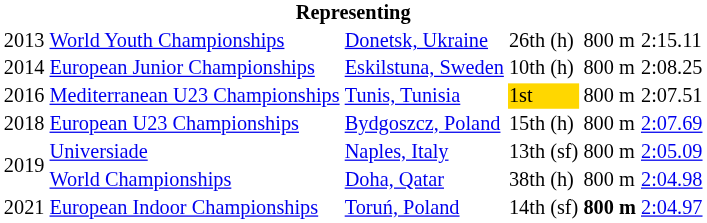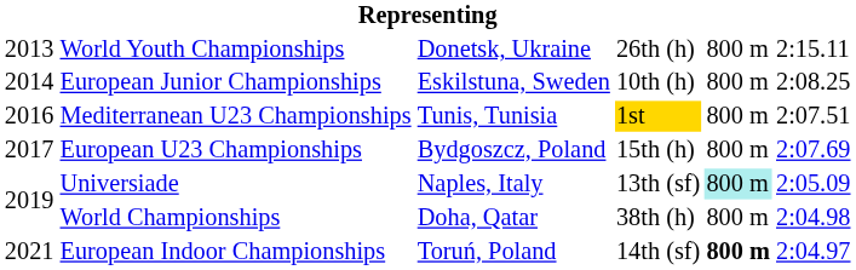European U23 Championships | column 1: 2018 -> 2017
Universiade | column 5: no background -> paleturquoise background
